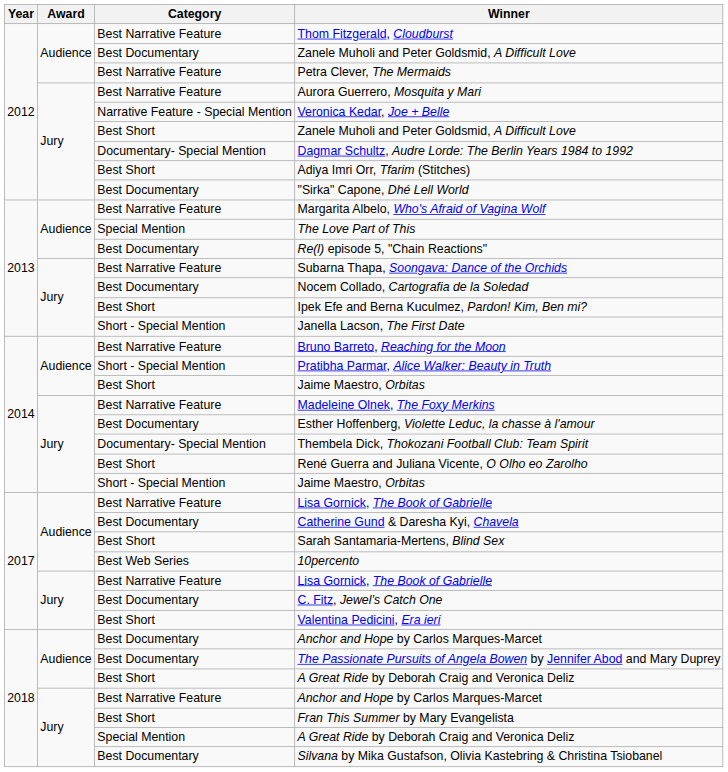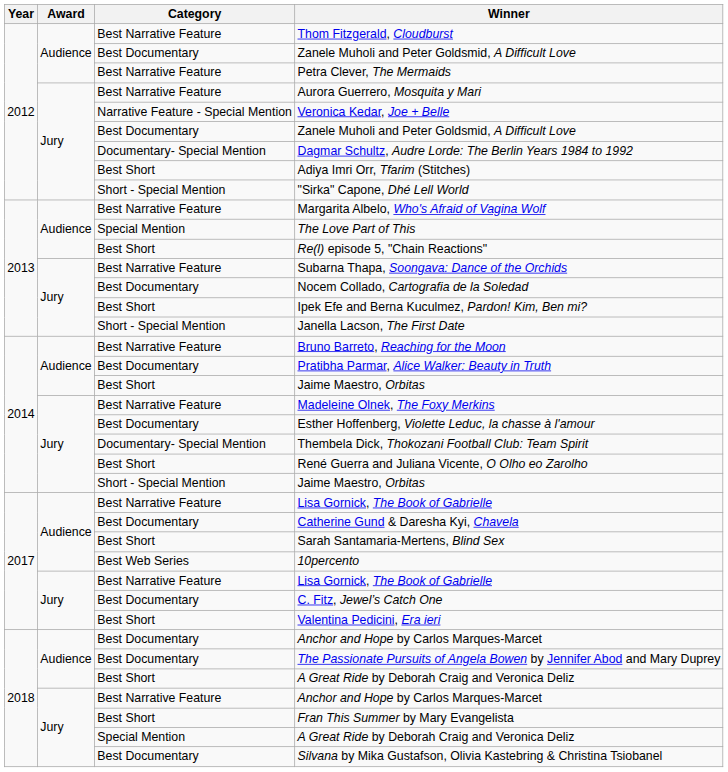Jury / Zanele Muholi and Peter Goldsmid, A Difficult Love | Category: Best Short -> Best Documentary
"Sirka" Capone, Dhé Lell World | Category: Best Documentary -> Short - Special Mention
Re(l) episode 5, "Chain Reactions" | Category: Best Documentary -> Best Short
Pratibha Parmar, Alice Walker: Beauty in Truth | Category: Short - Special Mention -> Best Documentary
